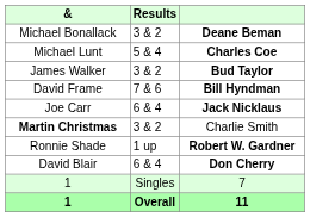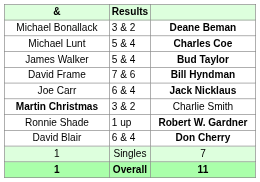James Walker | Results: 3 & 2 -> 5 & 4
